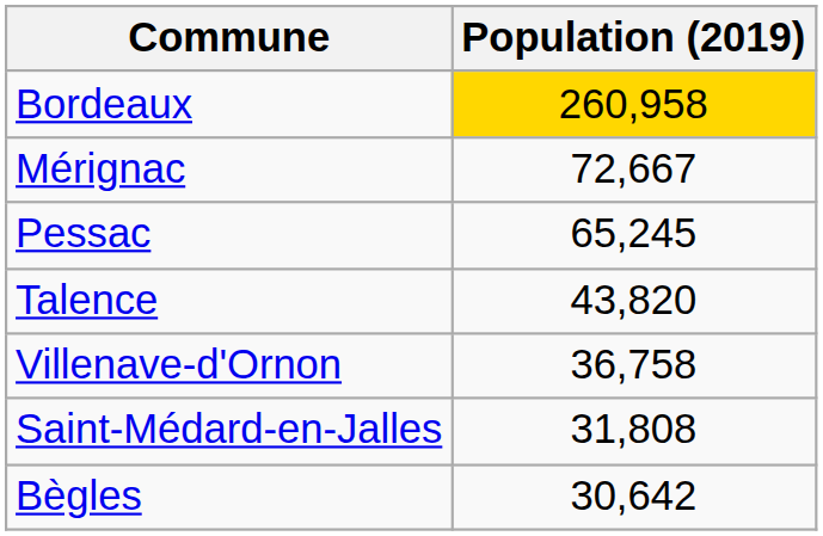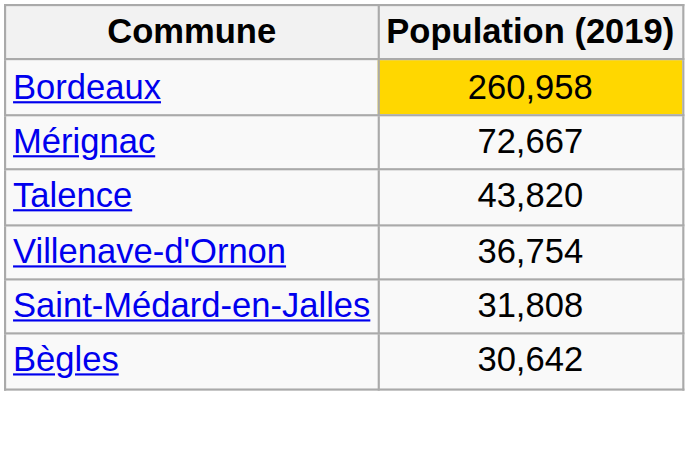- row: Pessac | 65,245
Villenave-d'Ornon | Population (2019): 36,758 -> 36,754
